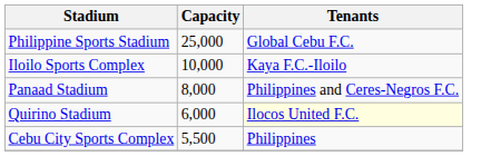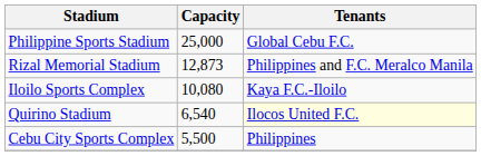+ row: Rizal Memorial Stadium | 12,873 | Philippines and F.C. Meralco Manila
Iloilo Sports Complex | Capacity: 10,000 -> 10,080
- row: Panaad Stadium | 8,000 | Philippines and Ceres-Negros F.C.
Quirino Stadium | Capacity: 6,000 -> 6,540
